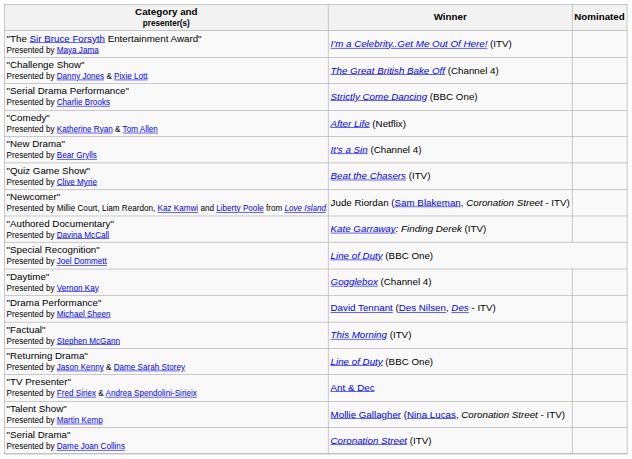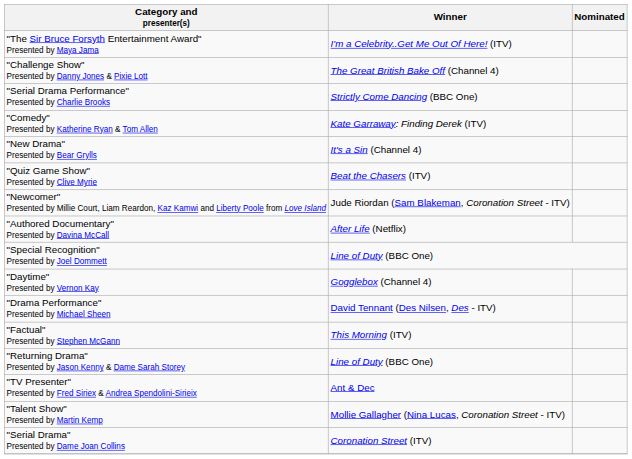"Comedy" Presented by Katherine Ryan & Tom Allen | Winner: After Life (Netflix) -> Kate Garraway: Finding Derek (ITV)
"Authored Documentary" Presented by Davina McCall | Winner: Kate Garraway: Finding Derek (ITV) -> After Life (Netflix)
